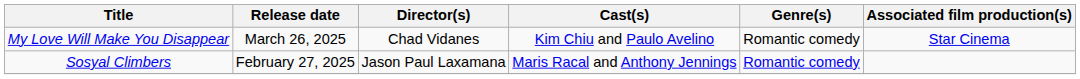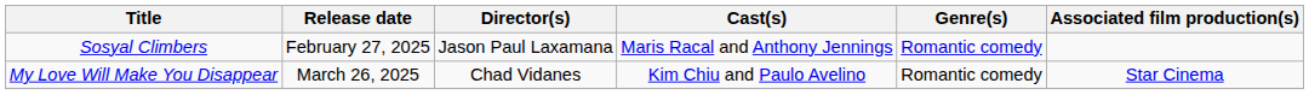rows swapped: Sosyal Climbers <-> My Love Will Make You Disappear
